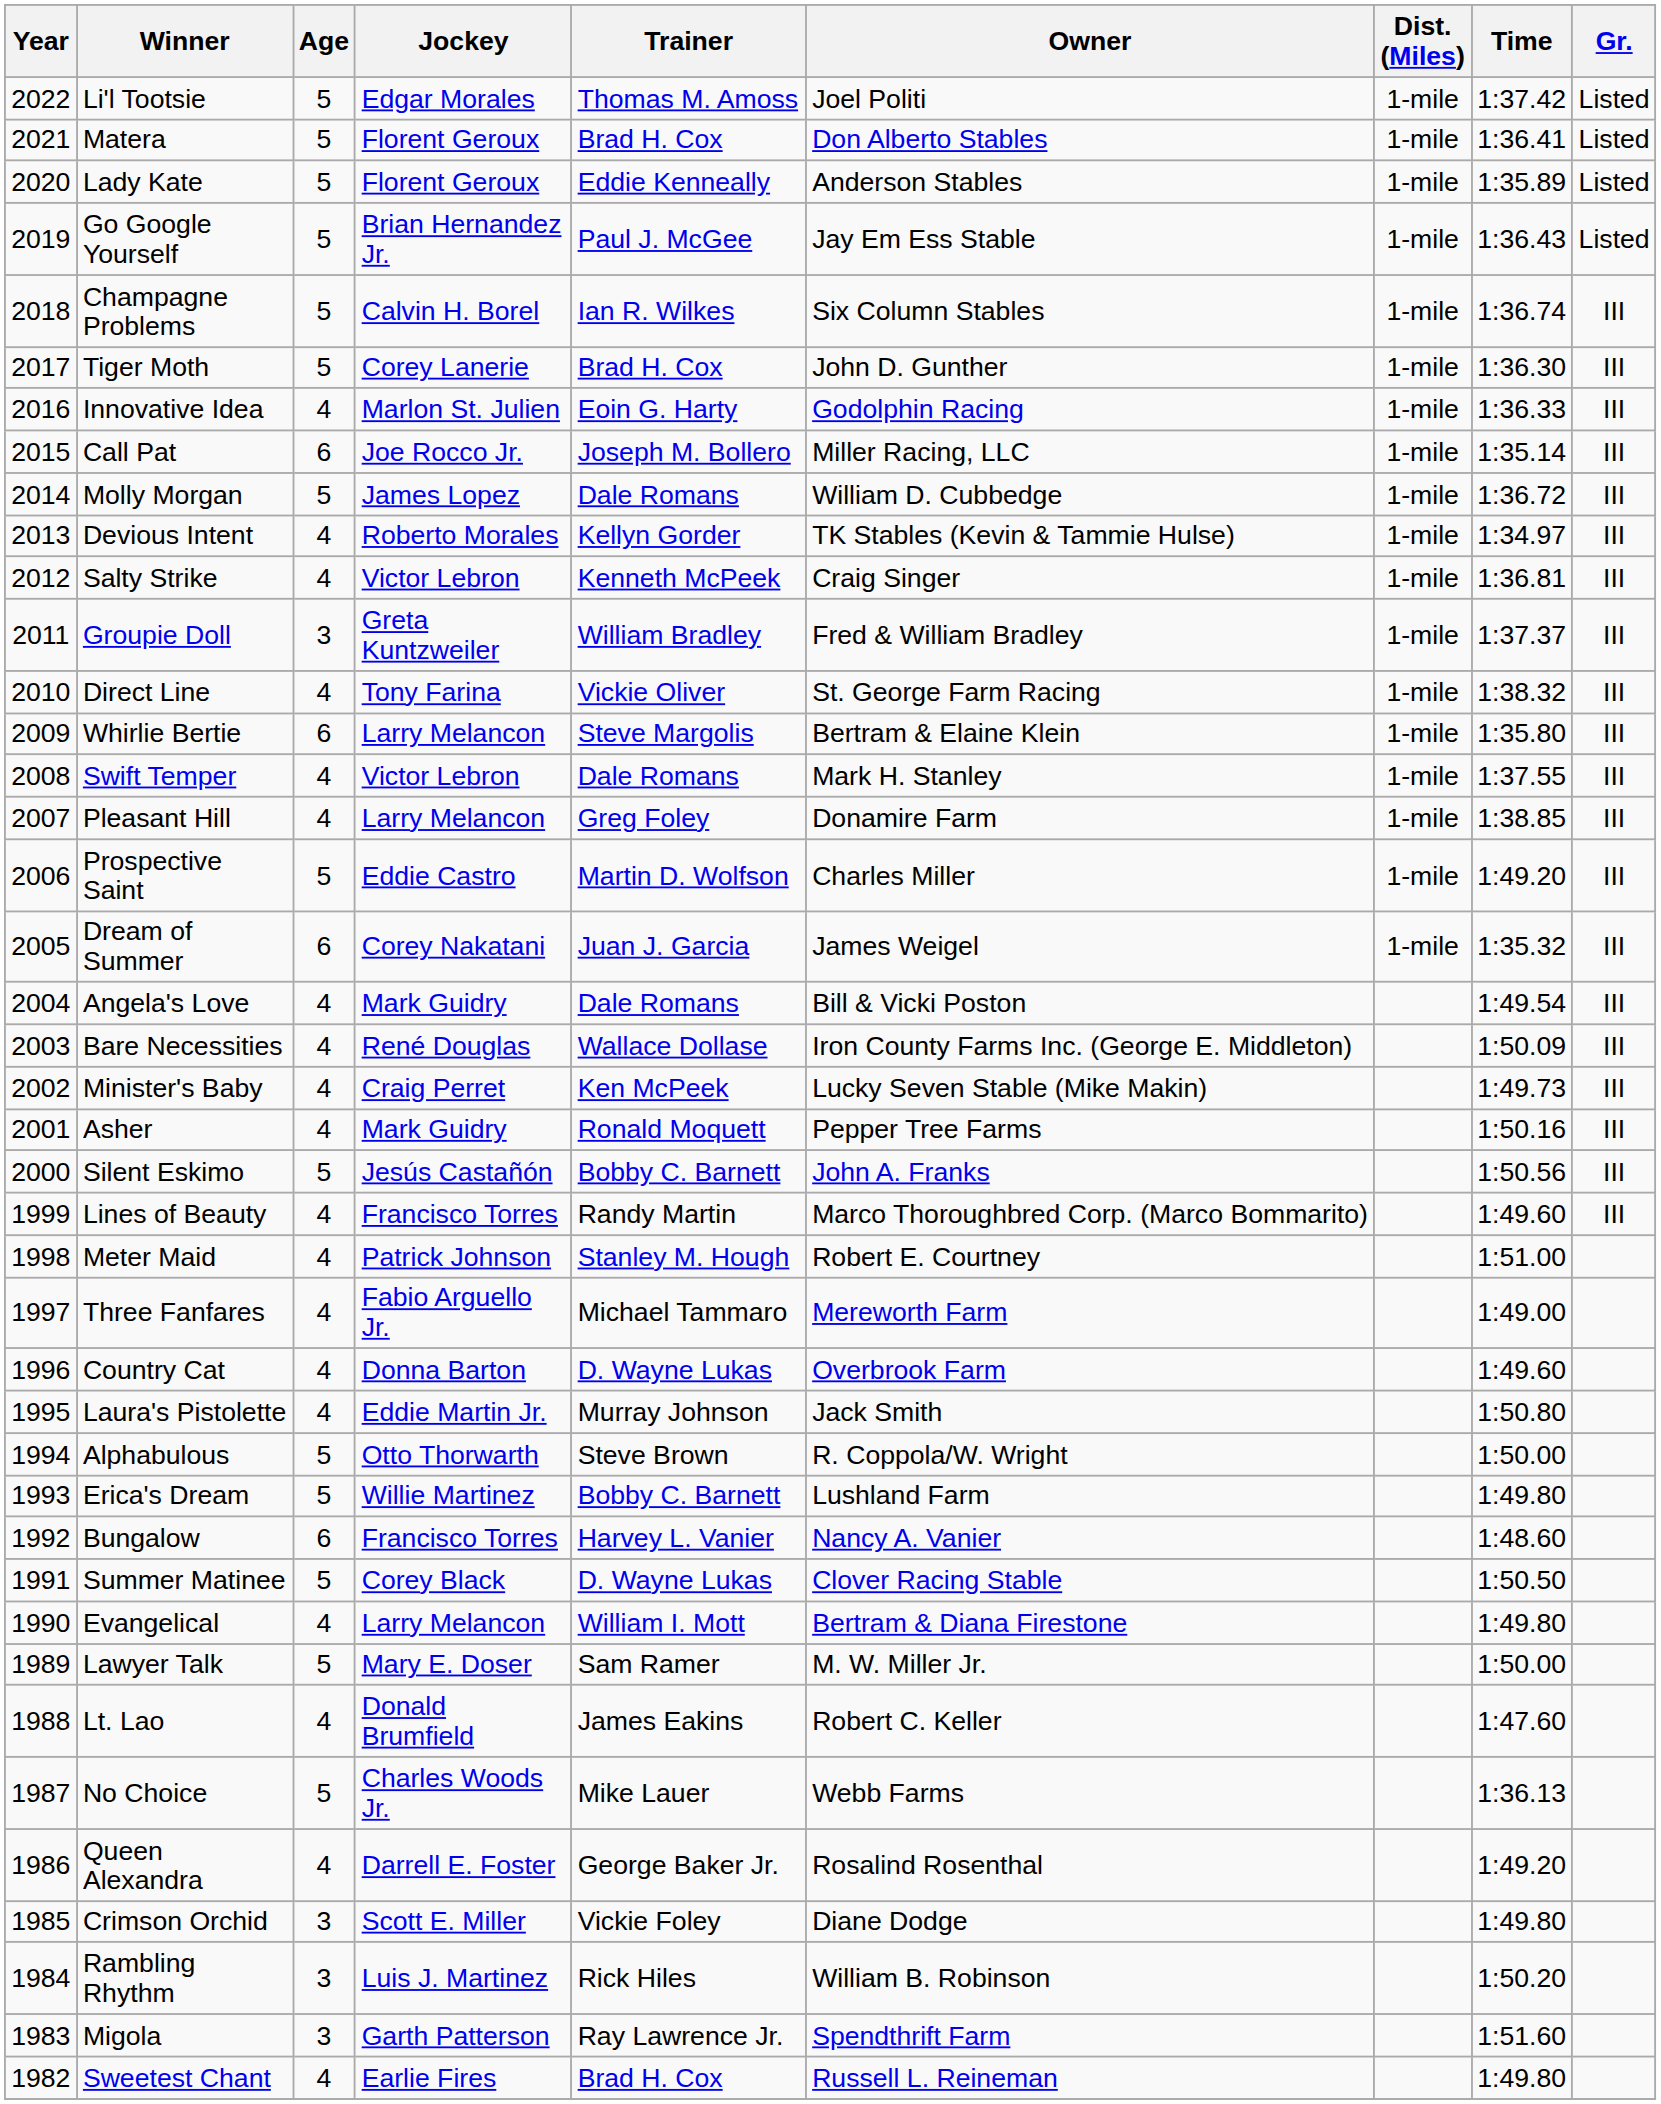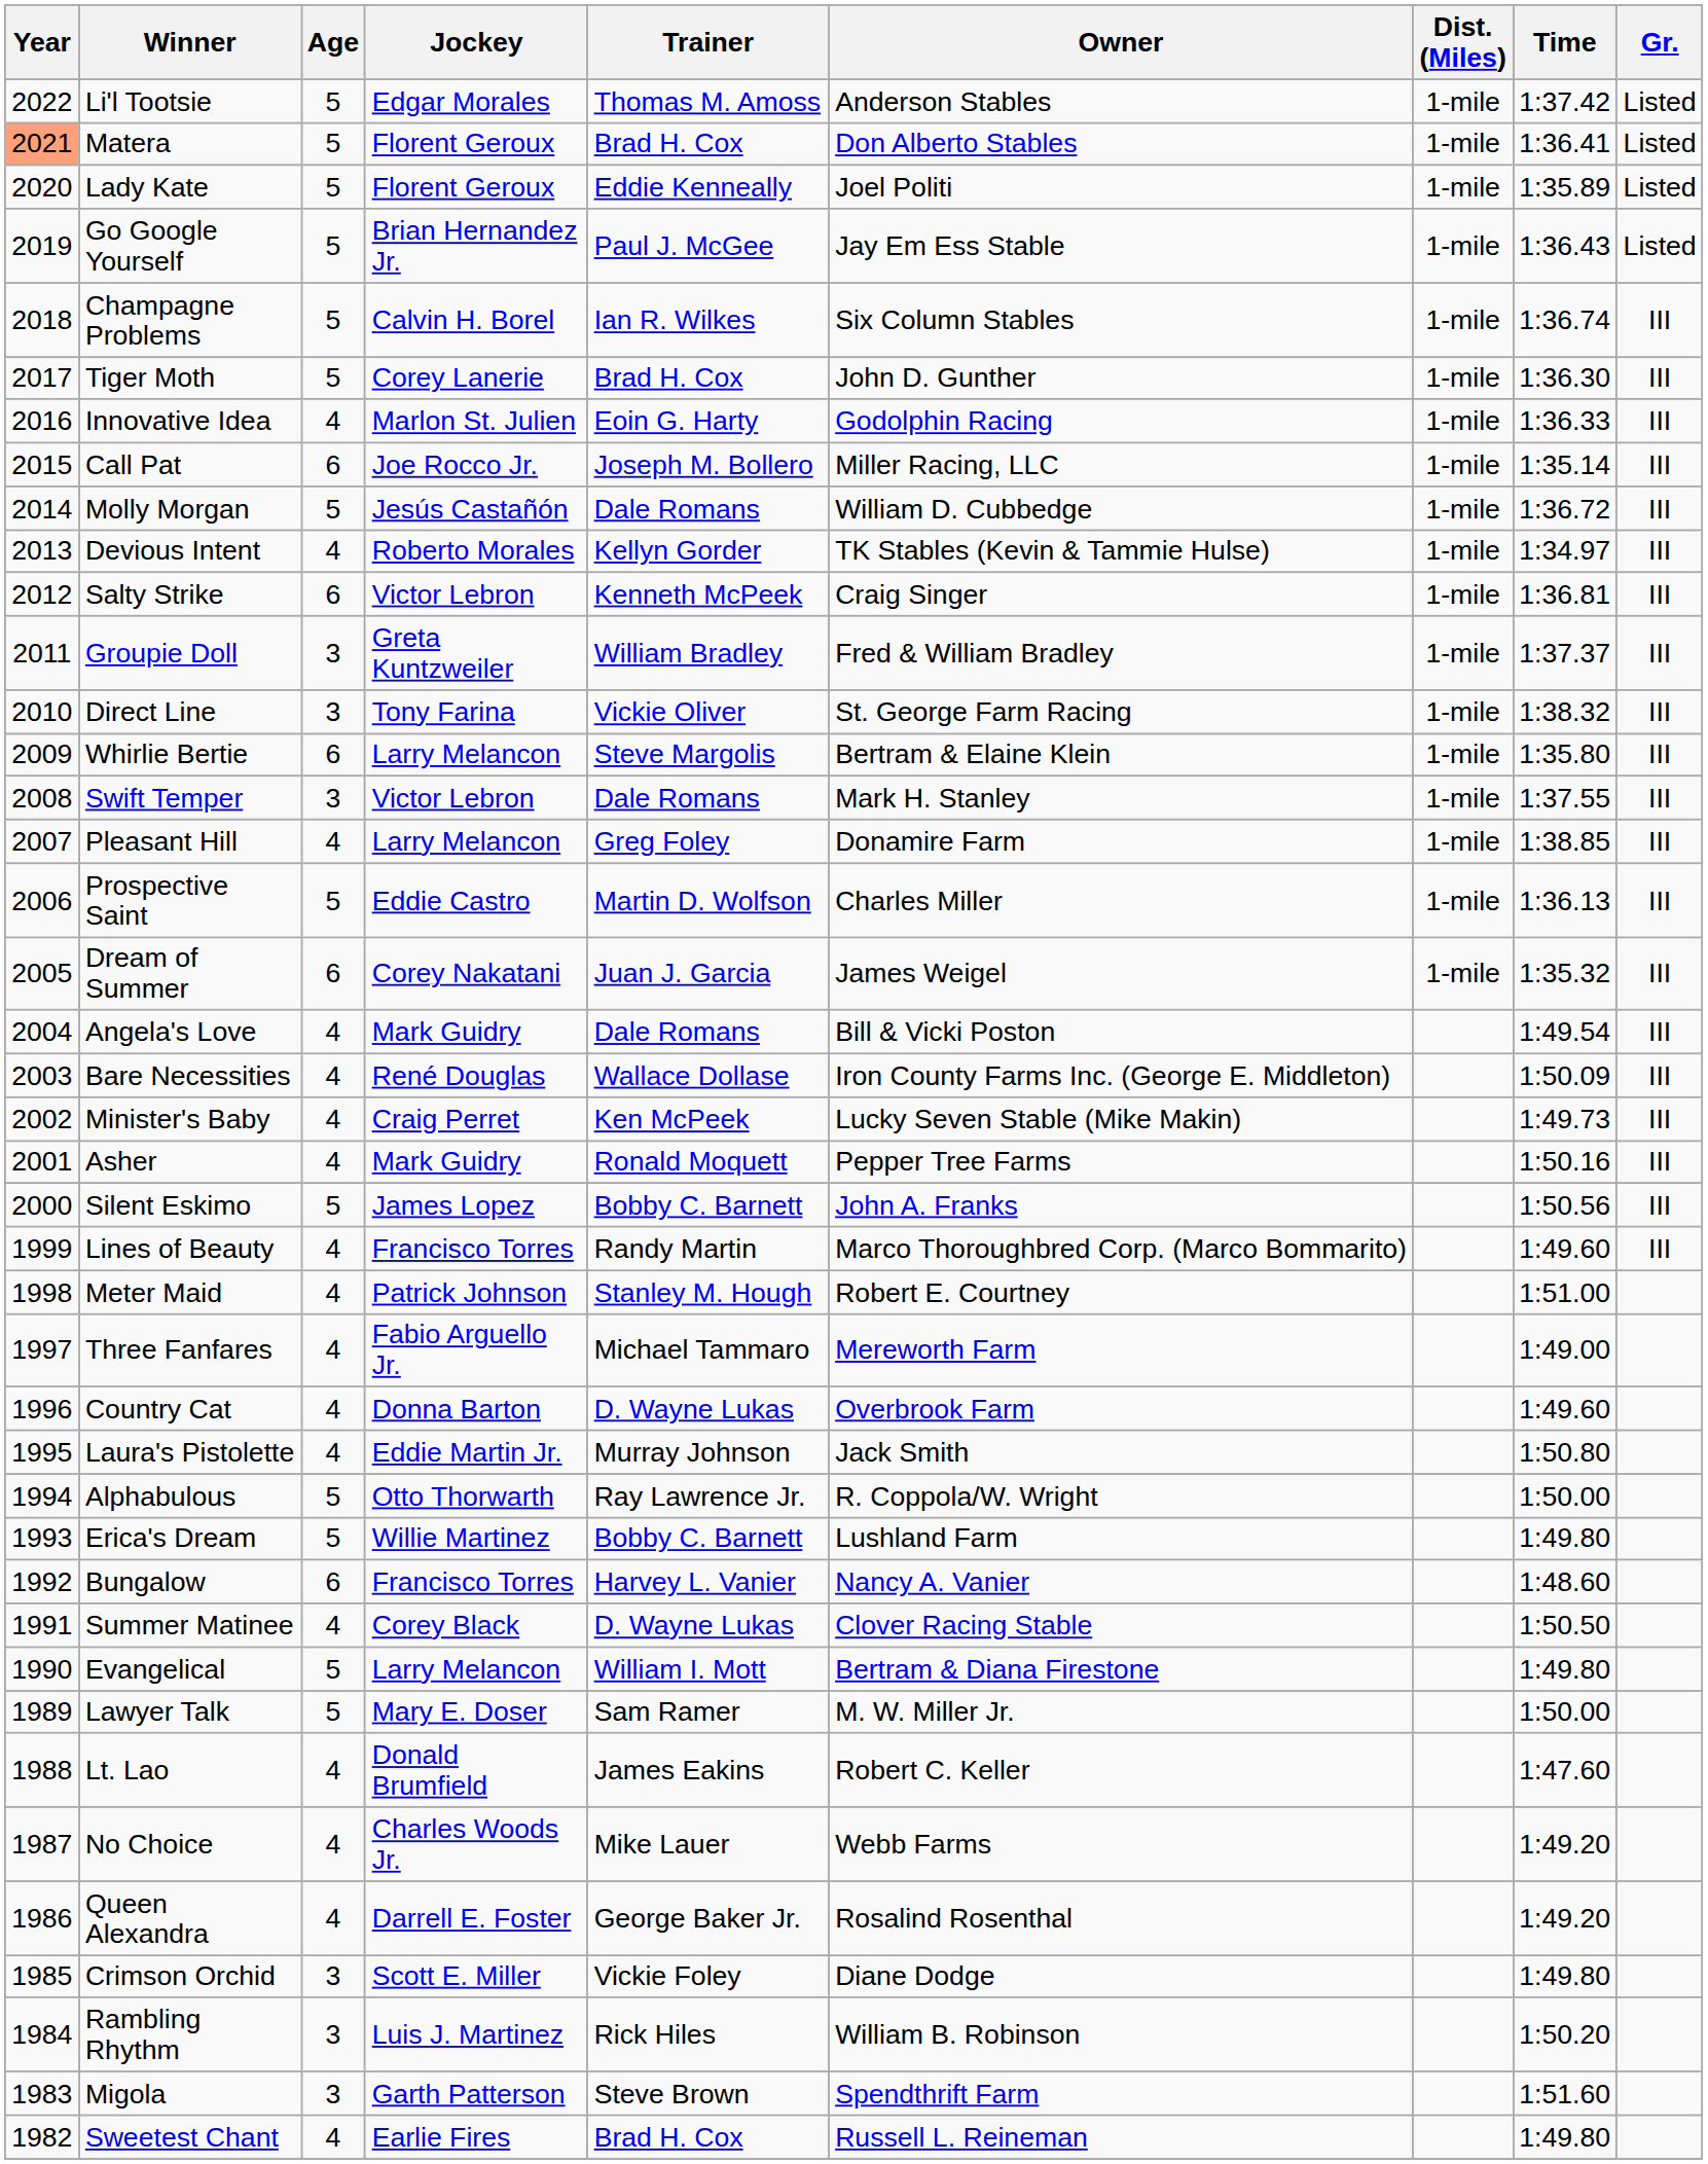Li'l Tootsie | Owner: Joel Politi -> Anderson Stables
Matera | Year: no background -> lightsalmon background
Lady Kate | Owner: Anderson Stables -> Joel Politi
Molly Morgan | Jockey: James Lopez -> Jesús Castañón
Salty Strike | Age: 4 -> 6
Direct Line | Age: 4 -> 3
Swift Temper | Age: 4 -> 3
Prospective Saint | Time: 1:49.20 -> 1:36.13
Silent Eskimo | Jockey: Jesús Castañón -> James Lopez
Alphabulous | Trainer: Steve Brown -> Ray Lawrence Jr.
Summer Matinee | Age: 5 -> 4
Evangelical | Age: 4 -> 5
No Choice | Age: 5 -> 4
No Choice | Time: 1:36.13 -> 1:49.20
Migola | Trainer: Ray Lawrence Jr. -> Steve Brown
